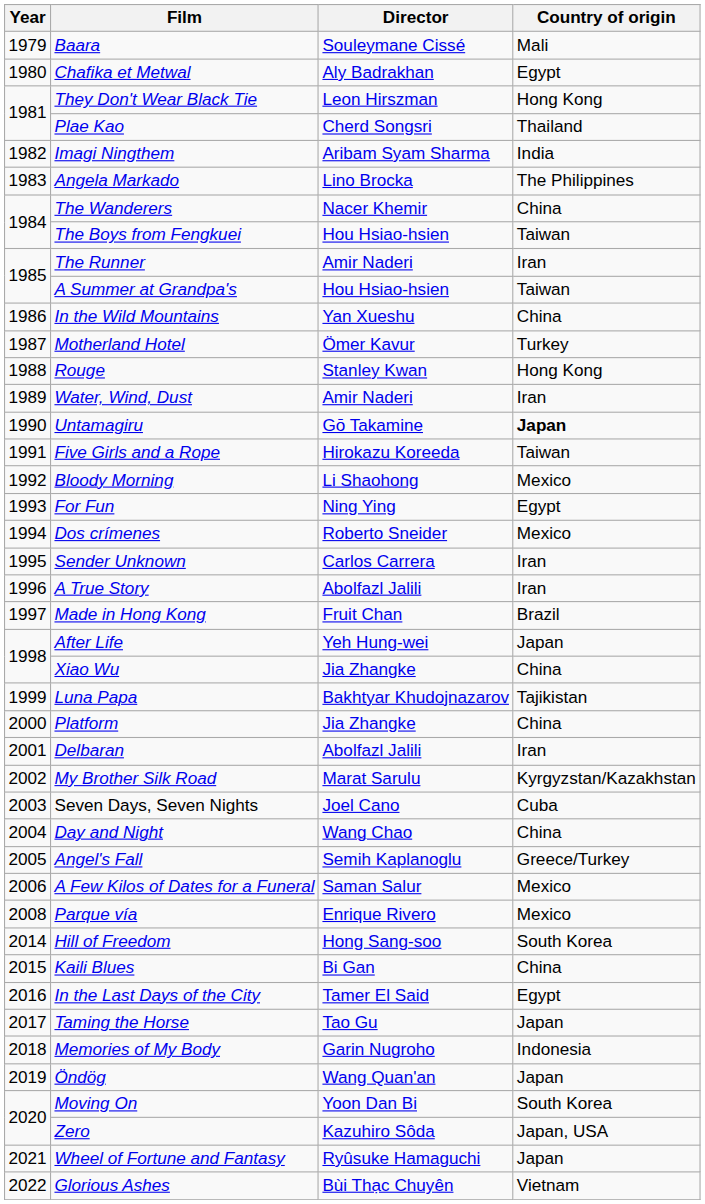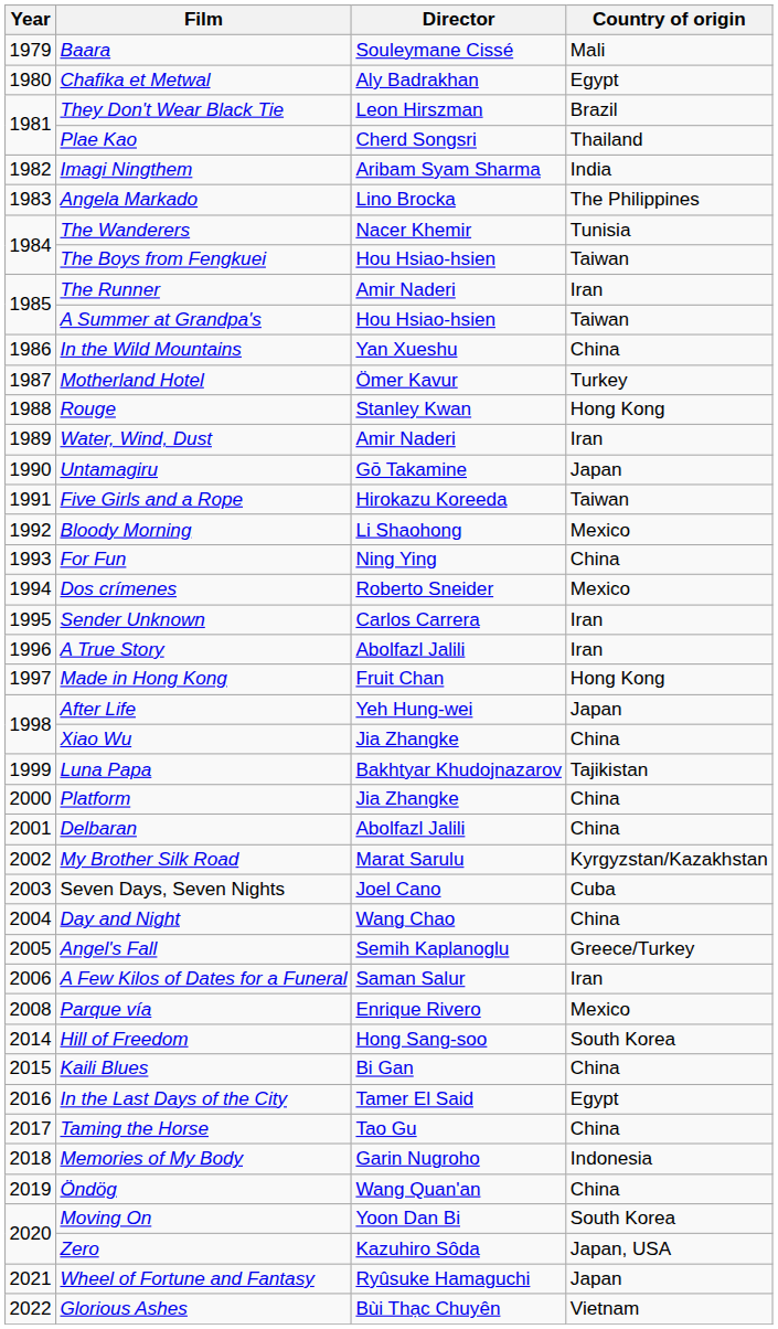They Don't Wear Black Tie | Country of origin: Hong Kong -> Brazil
The Wanderers | Country of origin: China -> Tunisia
Untamagiru | Country of origin: bold -> normal
For Fun | Country of origin: Egypt -> China
Made in Hong Kong | Country of origin: Brazil -> Hong Kong
Delbaran | Country of origin: Iran -> China
A Few Kilos of Dates for a Funeral | Country of origin: Mexico -> Iran
Taming the Horse | Country of origin: Japan -> China
Öndög | Country of origin: Japan -> China
